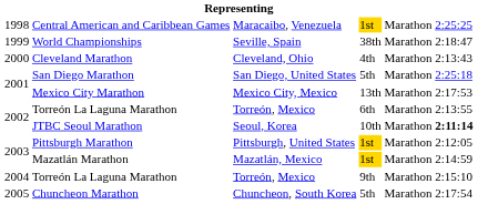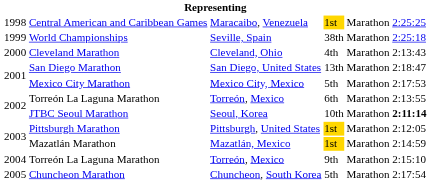World Championships | column 6: 2:18:47 -> 2:25:18
San Diego Marathon | column 4: 5th -> 13th
San Diego Marathon | column 6: 2:25:18 -> 2:18:47
Mexico City Marathon | column 4: 13th -> 5th
